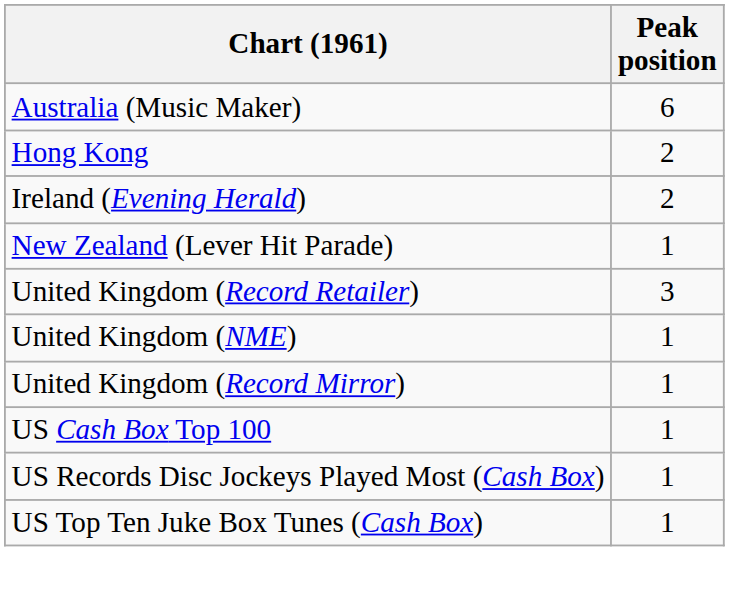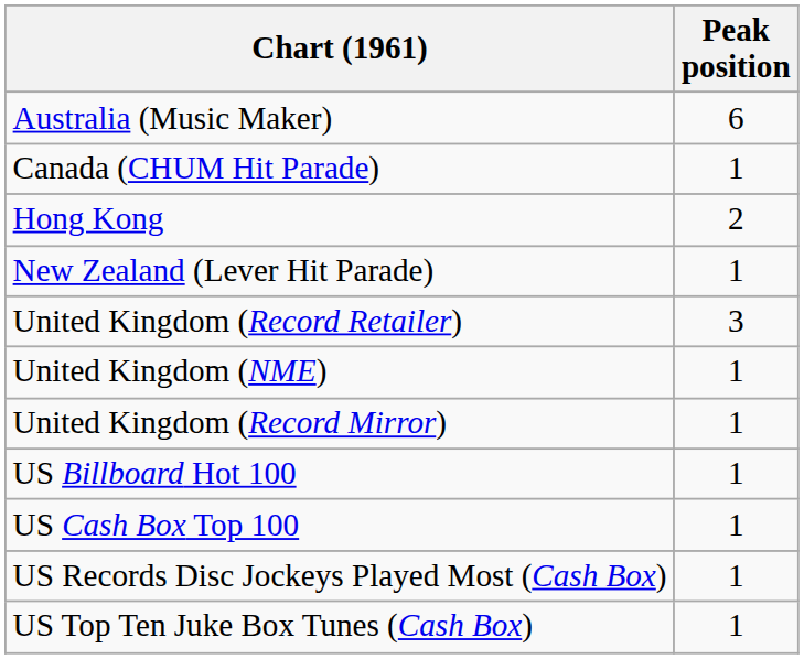+ row: Canada (CHUM Hit Parade) | 1
- row: Ireland (Evening Herald) | 2
+ row: US Billboard Hot 100 | 1
